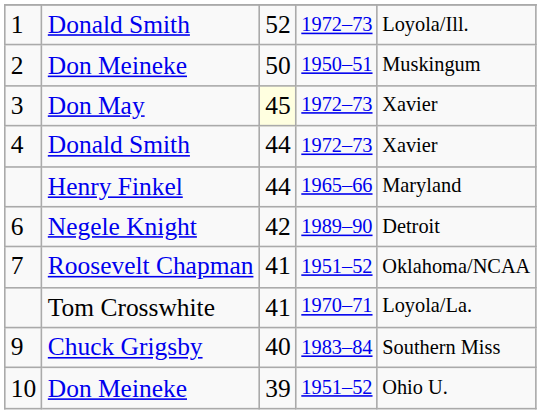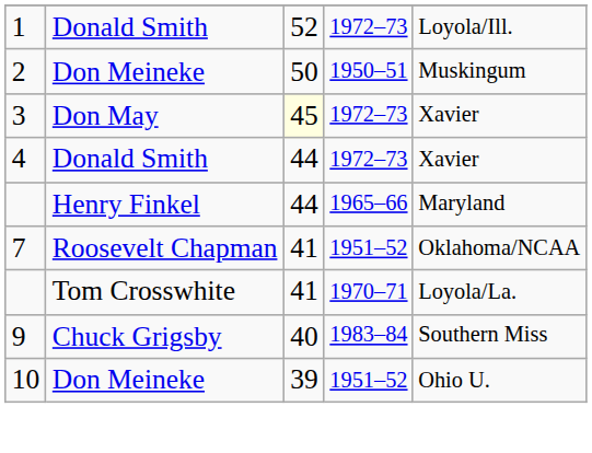- row: 6 | Negele Knight | 42 | 1989–90 | Detroit
